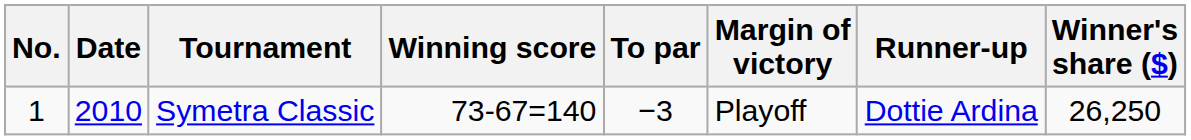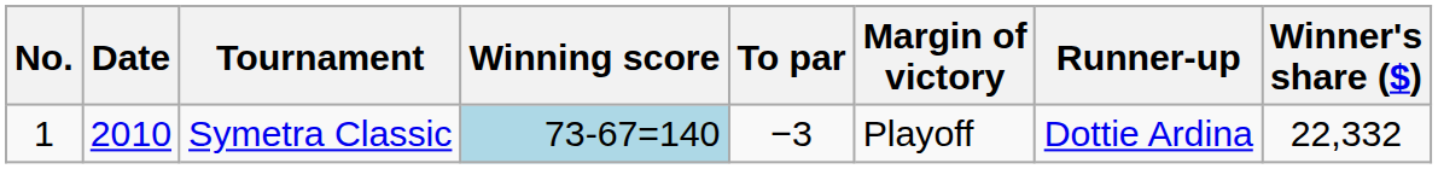Symetra Classic | Winning score: no background -> lightblue background
Symetra Classic | Winner's share ($): 26,250 -> 22,332
